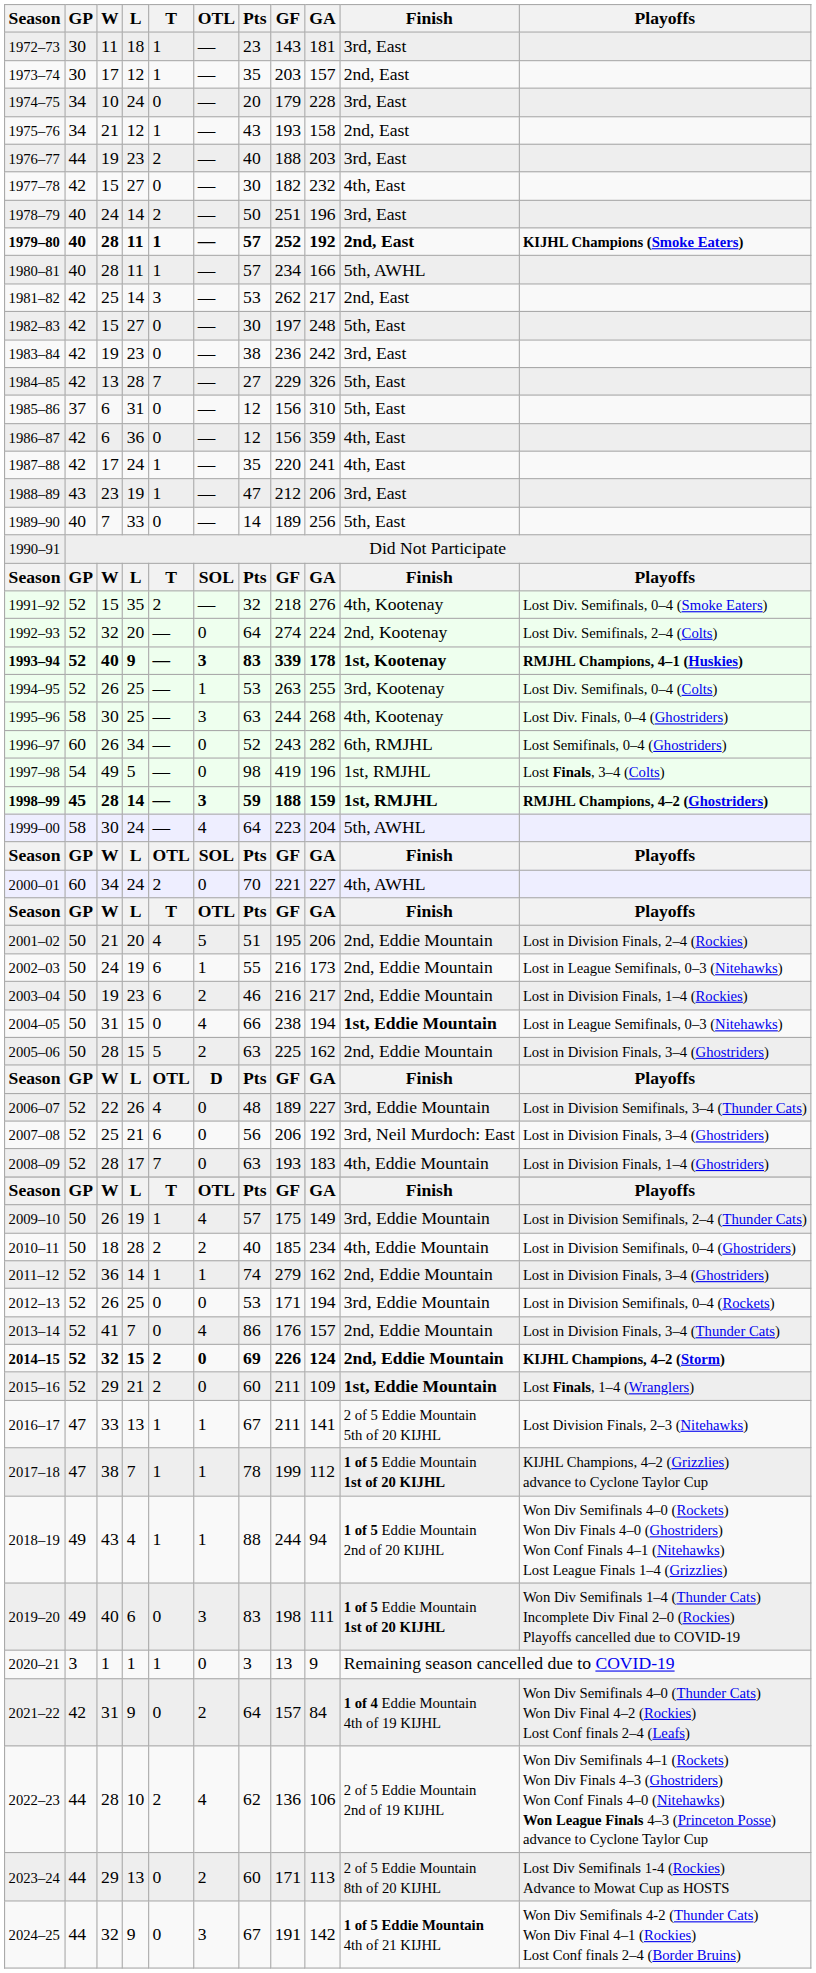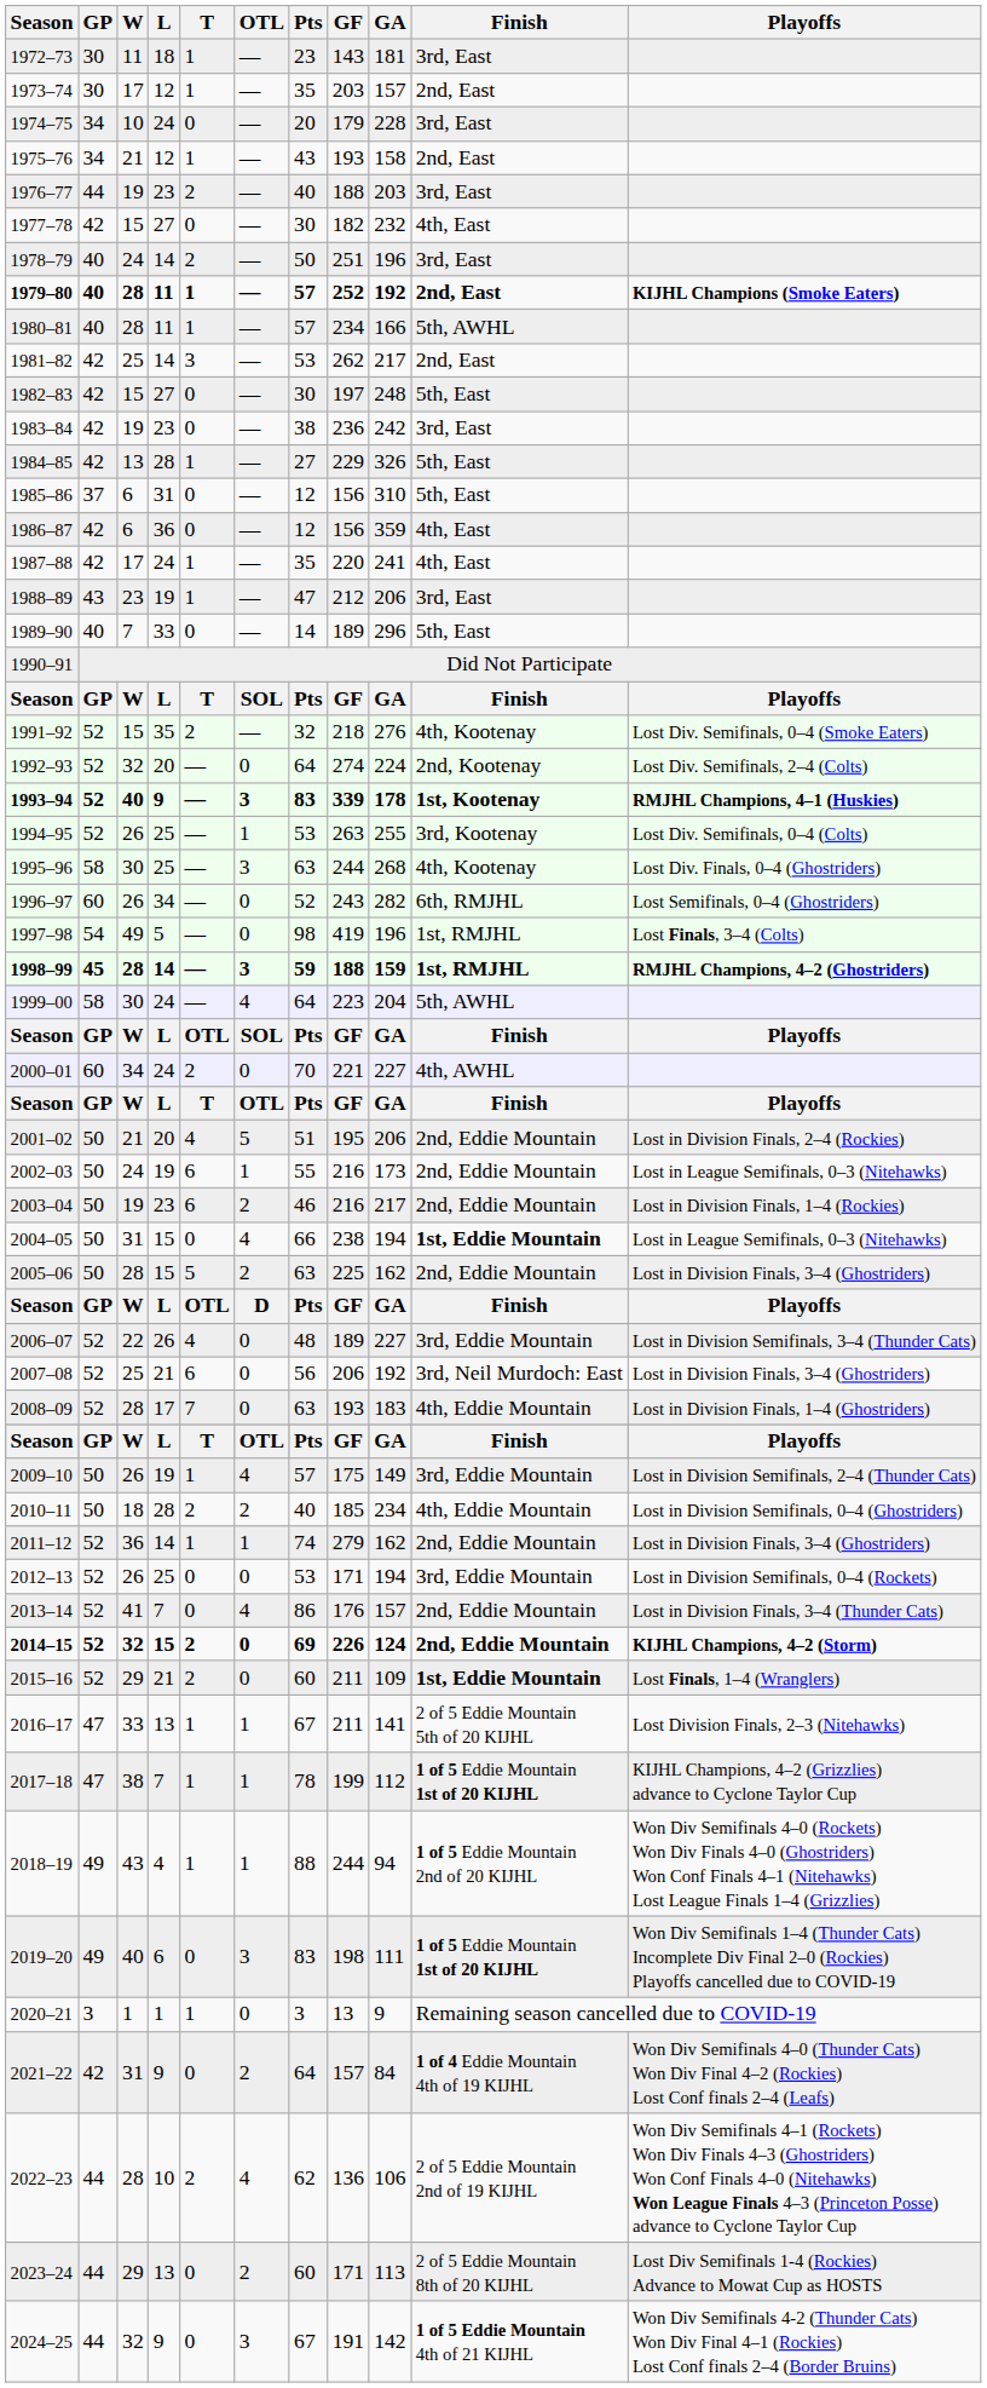1984–85 | T: 7 -> 1
1989–90 | GA: 256 -> 296
